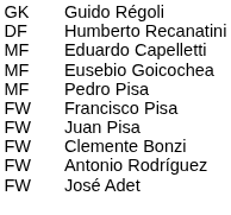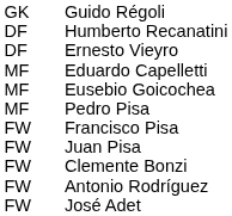+ row: DF | Ernesto Vieyro
